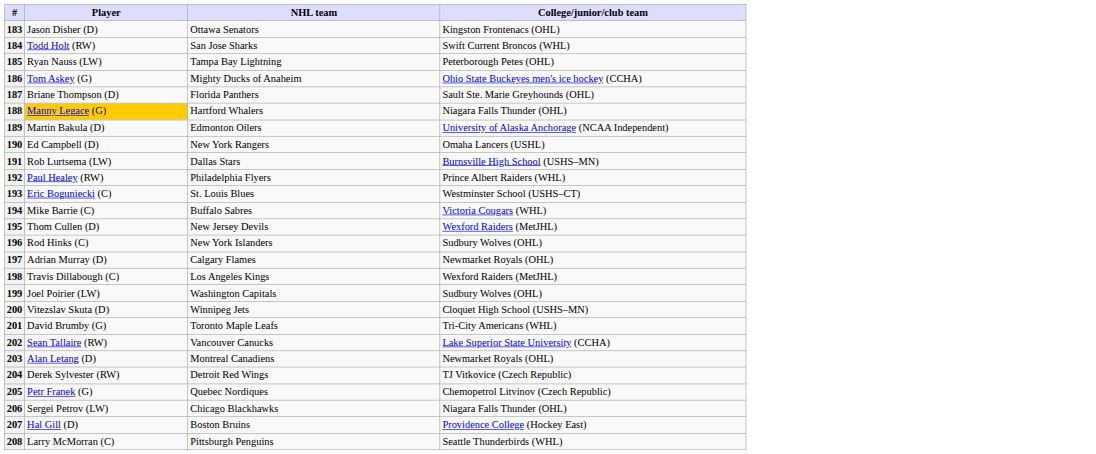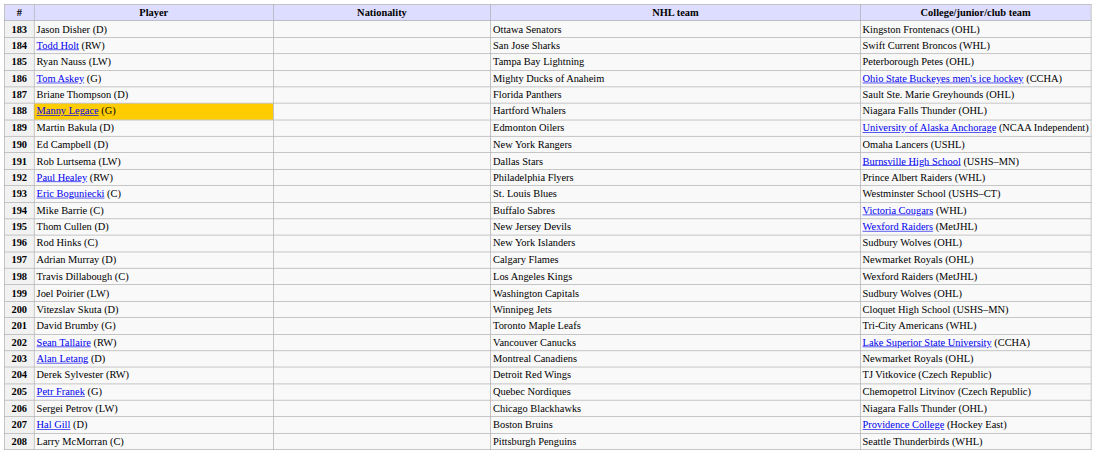+ column: Nationality
